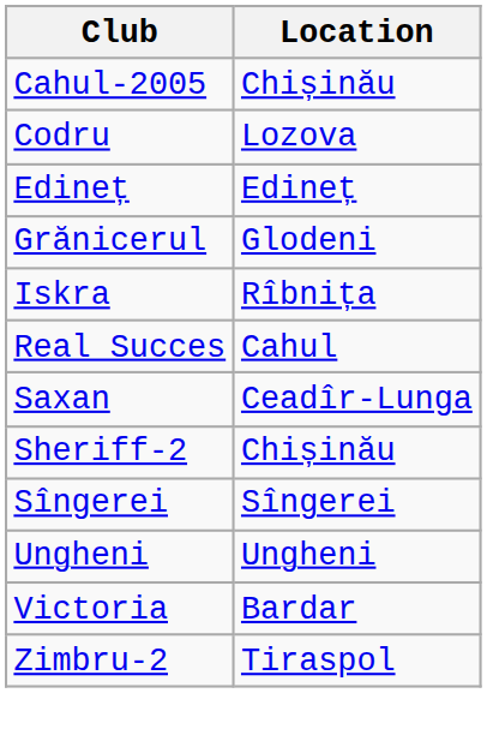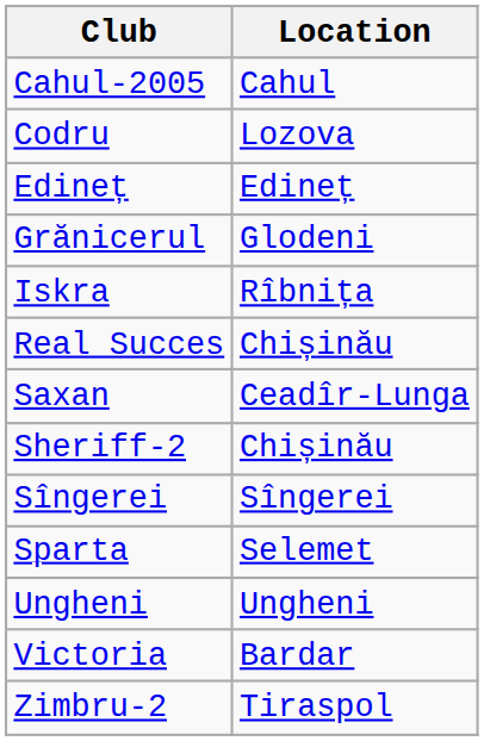Cahul-2005 | Location: Chișinău -> Cahul
Real Succes | Location: Cahul -> Chișinău
+ row: Sparta | Selemet
